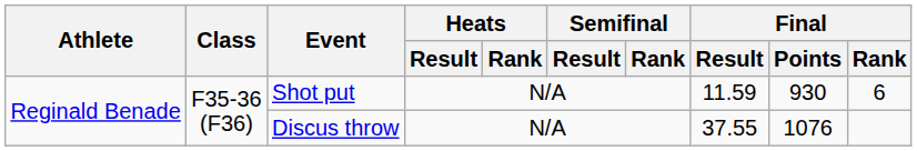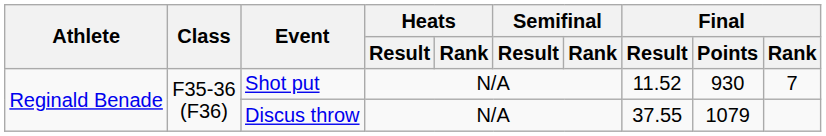Shot put | Final / Result: 11.59 -> 11.52
Shot put | Final / Rank: 6 -> 7
Discus throw | Final / Points: 1076 -> 1079
